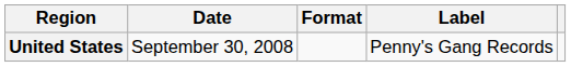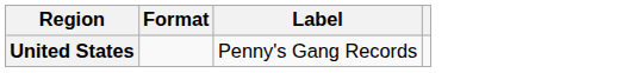- column: Date | September 30, 2008
